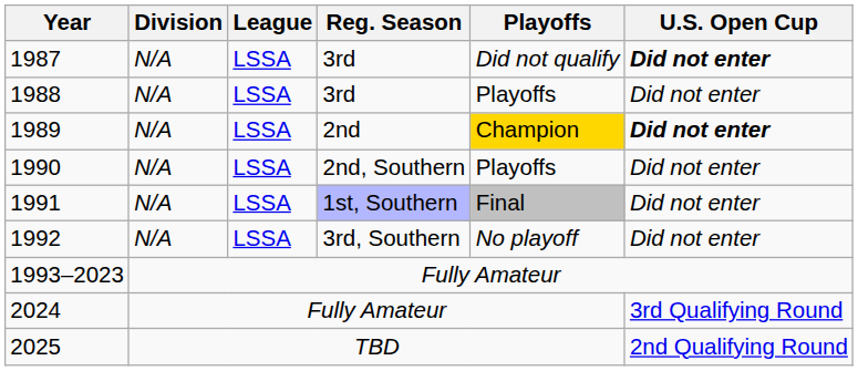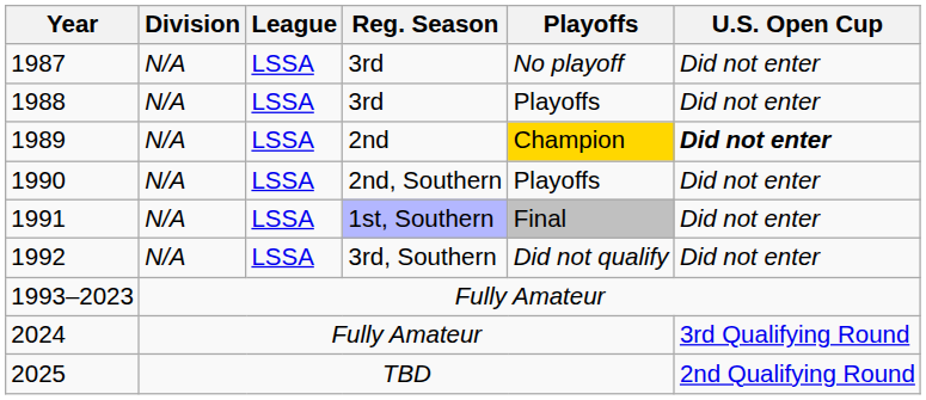1987 | Playoffs: Did not qualify -> No playoff
1987 | U.S. Open Cup: bold -> normal
1992 | Playoffs: No playoff -> Did not qualify
